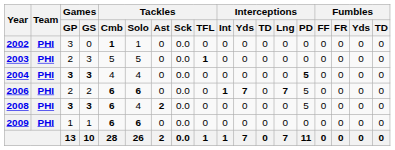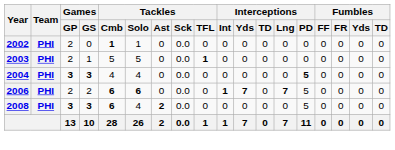2002 | Games / GP: 3 -> 2
2003 | Games / GS: 3 -> 1
- row: 2009 | PHI | 1 | 1 | 6 | 6 | 0 | 0.0 | 0 | 0 | 0 | 0 | 0 | 0 | 0 | 0 | 0 | 0
